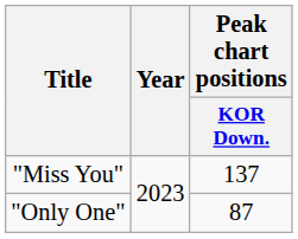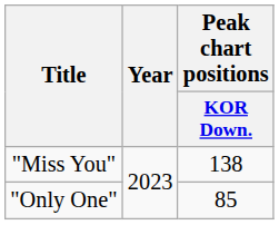"Miss You" | Peak chart positions / KOR Down.: 137 -> 138
"Only One" | Peak chart positions / KOR Down.: 87 -> 85
